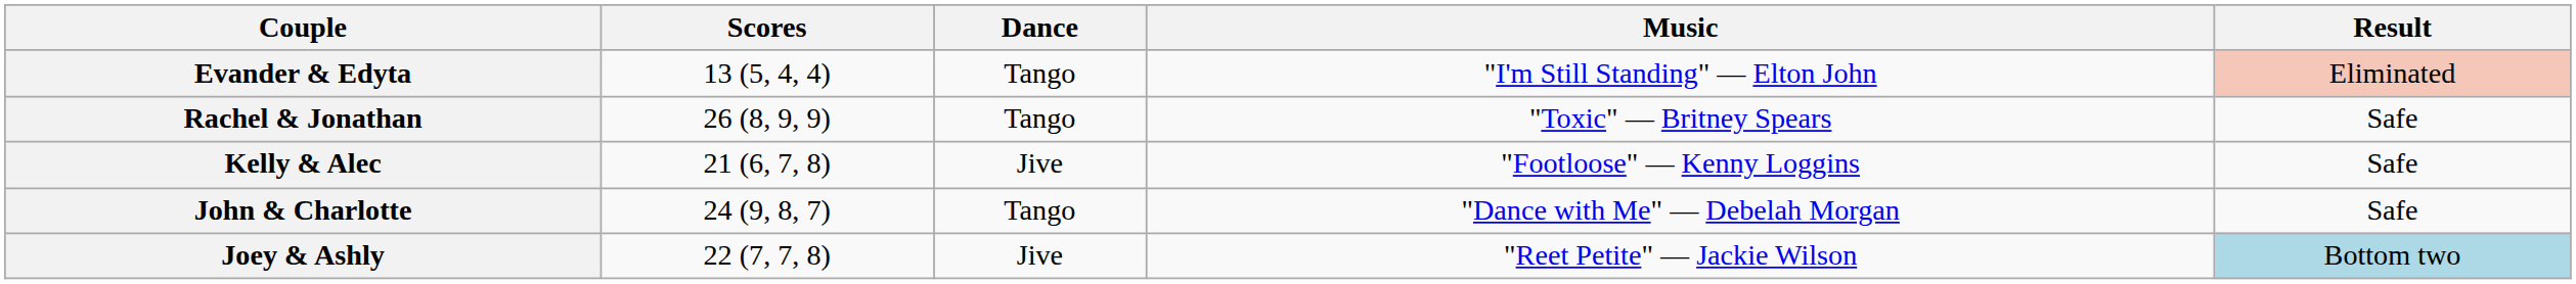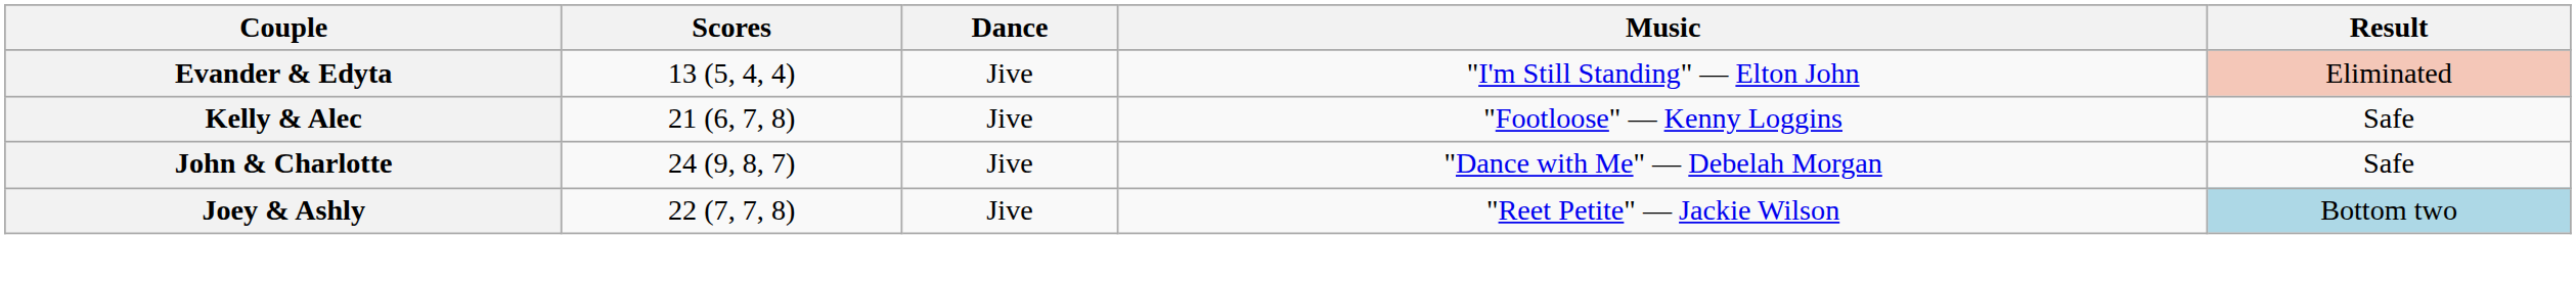Evander & Edyta | Dance: Tango -> Jive
- row: Rachel & Jonathan | 26 (8, 9, 9) | Tango | "Toxic" — Britney Spears | Safe
John & Charlotte | Dance: Tango -> Jive
